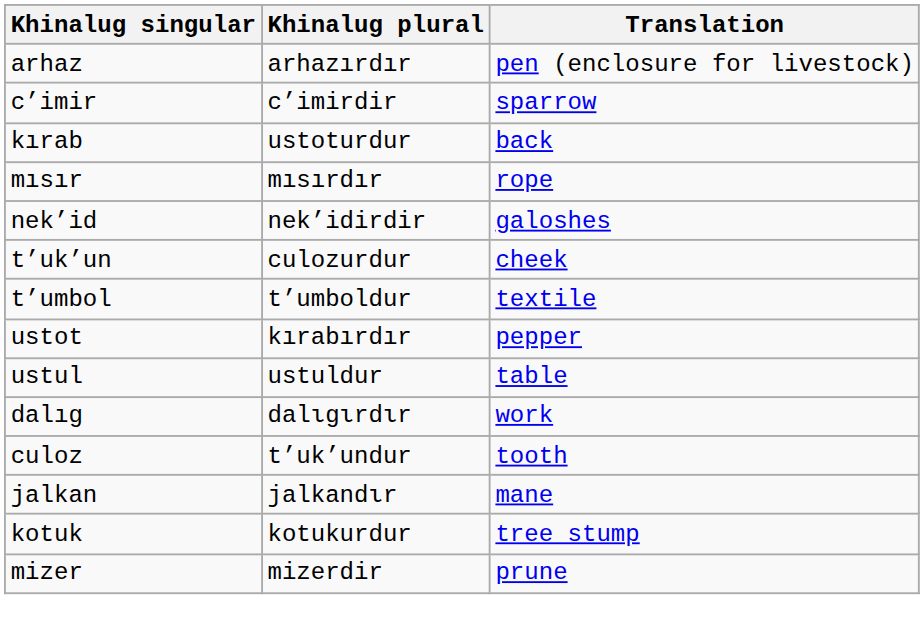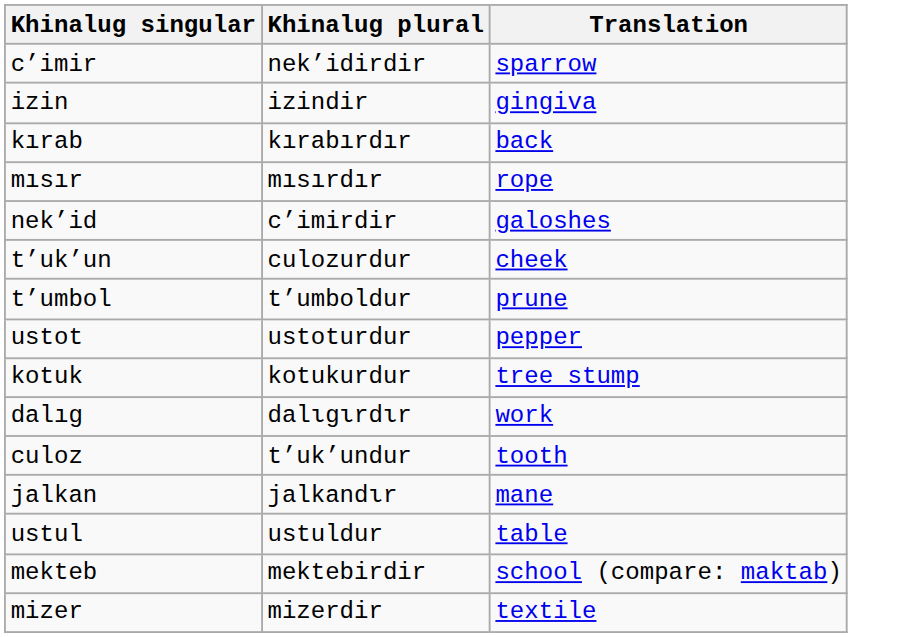- row: arhaz | arhazırdır | pen (enclosure for livestock)
c’imir | Khinalug plural: c’imirdir -> nek’idirdir
+ row: izin | izindir | gingiva
kırab | Khinalug plural: ustoturdur -> kırabırdır
nek’id | Khinalug plural: nek’idirdir -> c’imirdir
t’umbol | Translation: textile -> prune
ustot | Khinalug plural: kırabırdır -> ustoturdur
rows swapped: ustul <-> kotuk
+ row: mekteb | mektebirdir | school (compare: maktab)
mizer | Translation: prune -> textile
